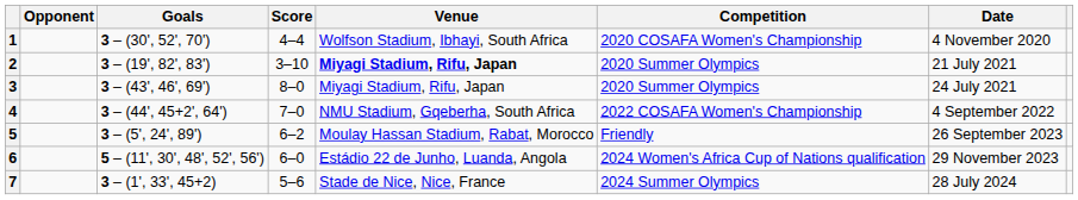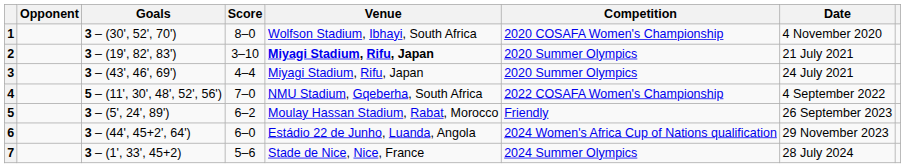1 | Score: 4–4 -> 8–0
3 | Score: 8–0 -> 4–4
4 | Goals: 3 – (44', 45+2', 64') -> 5 – (11', 30', 48', 52', 56')
6 | Goals: 5 – (11', 30', 48', 52', 56') -> 3 – (44', 45+2', 64')
